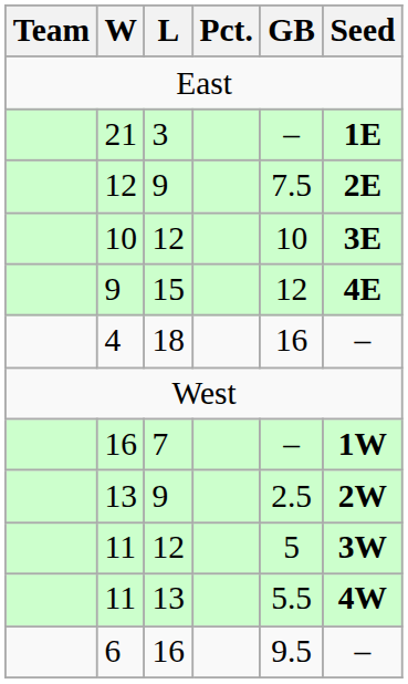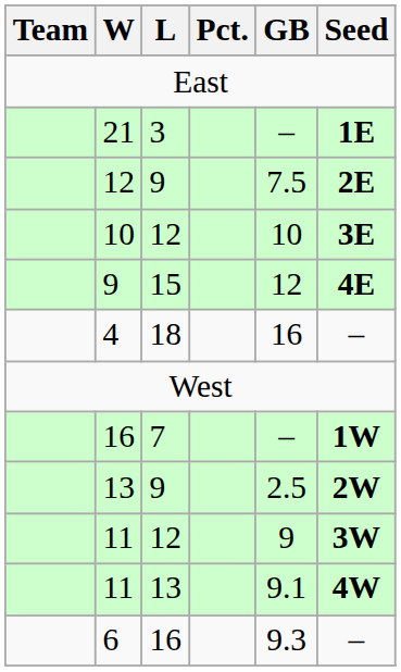11 / 12 | GB: 5 -> 9
11 / 13 | GB: 5.5 -> 9.1
6 | GB: 9.5 -> 9.3
